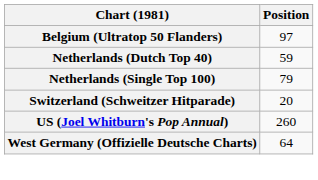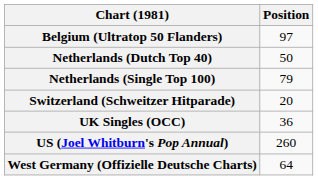Netherlands (Dutch Top 40) | Position: 59 -> 50
+ row: UK Singles (OCC) | 36
